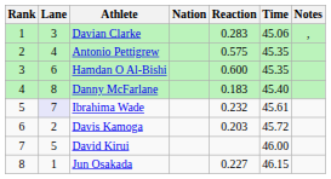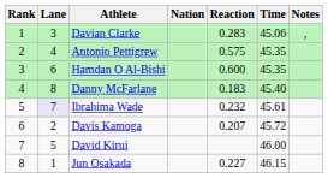Davis Kamoga | Reaction: 0.203 -> 0.207
